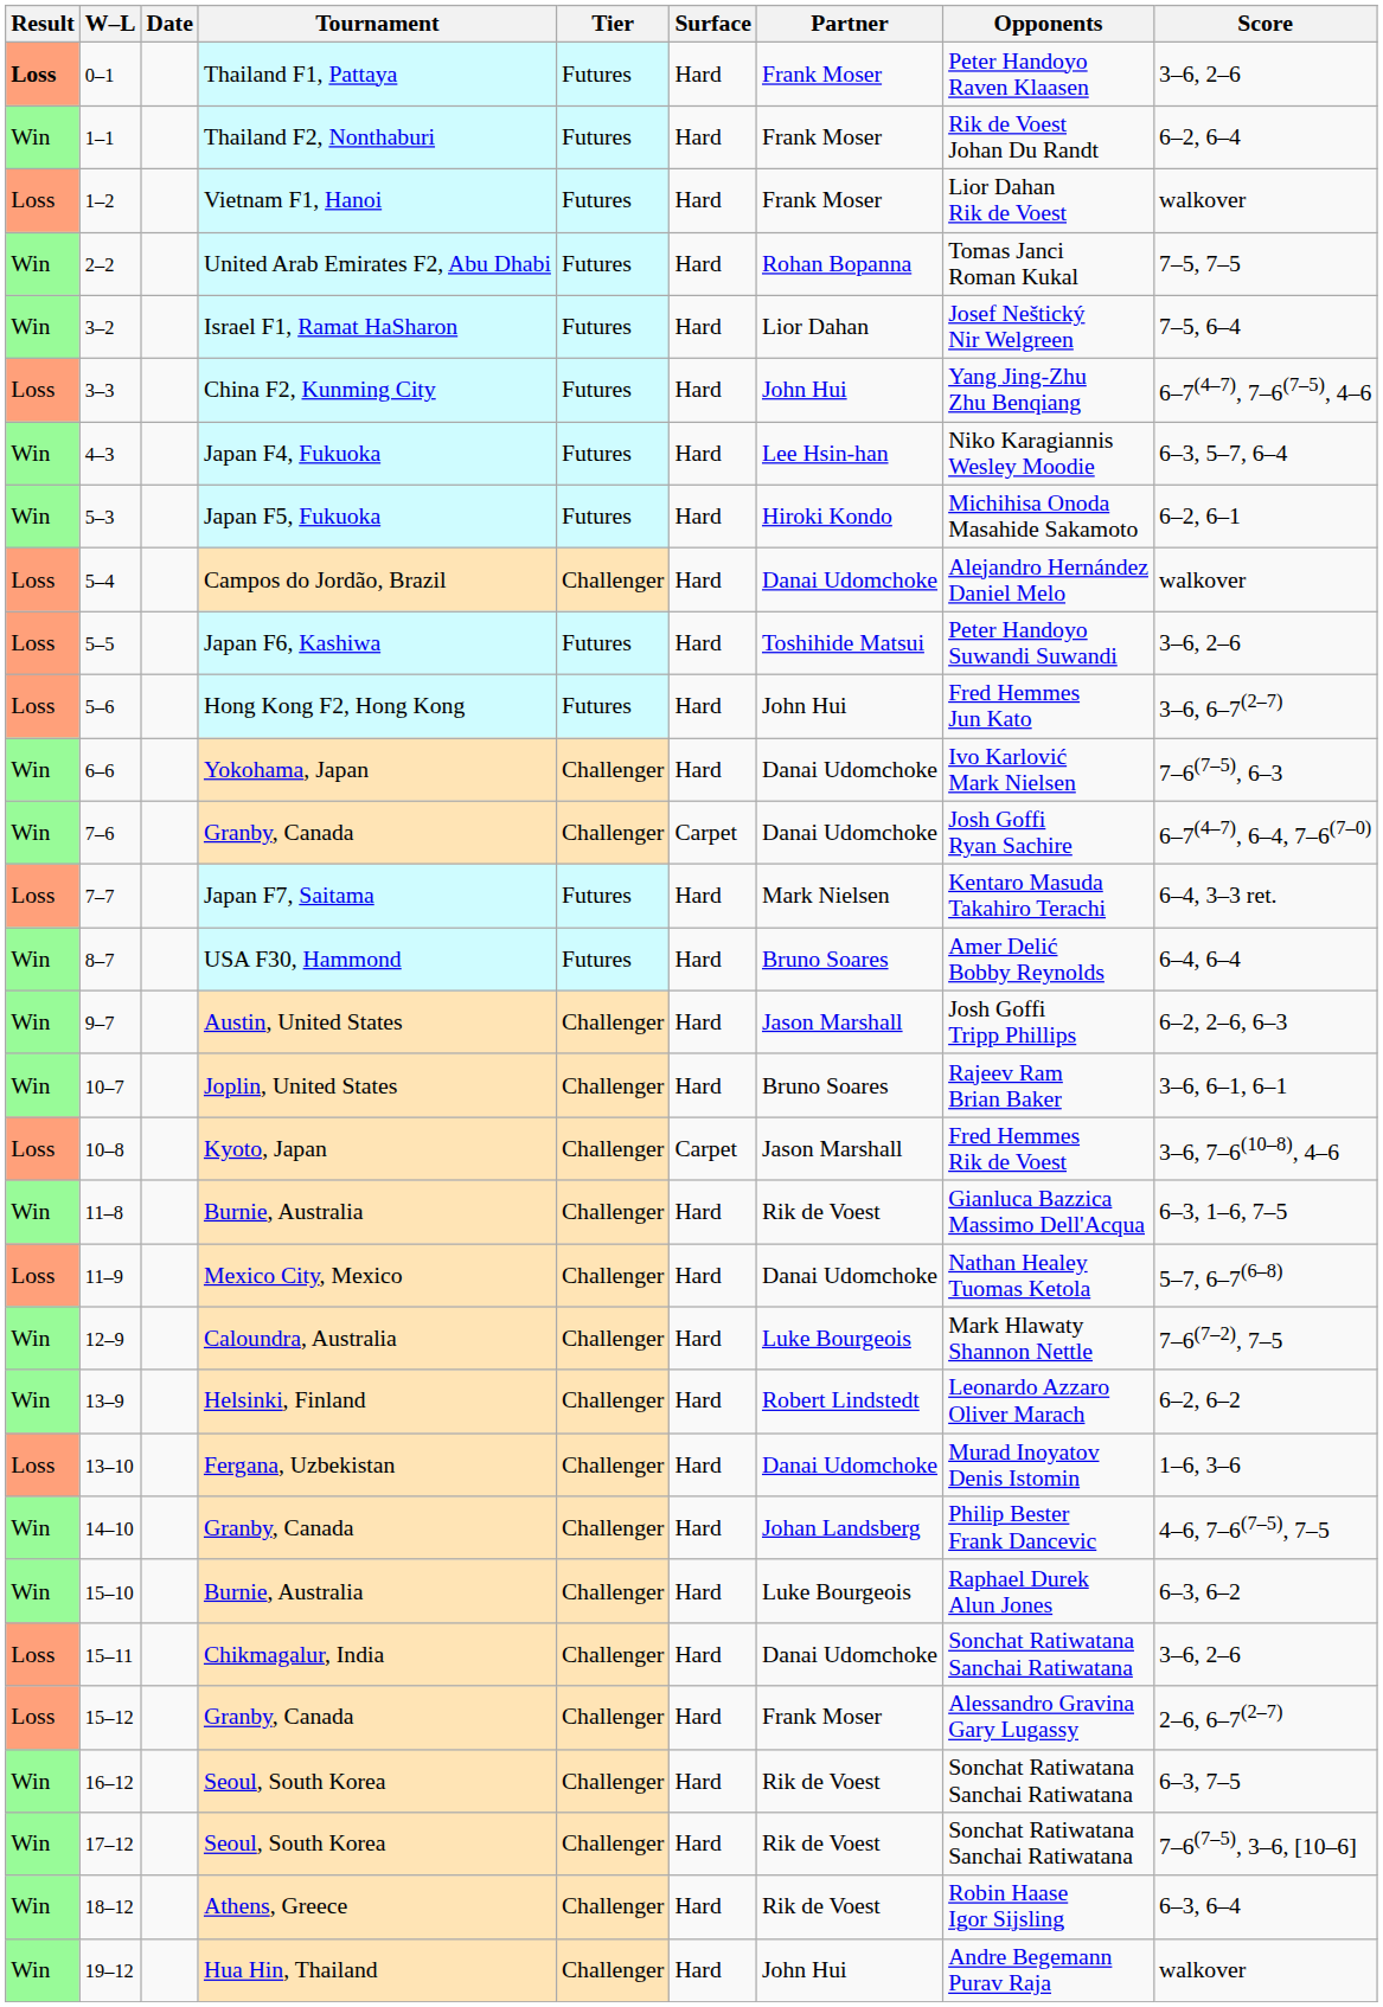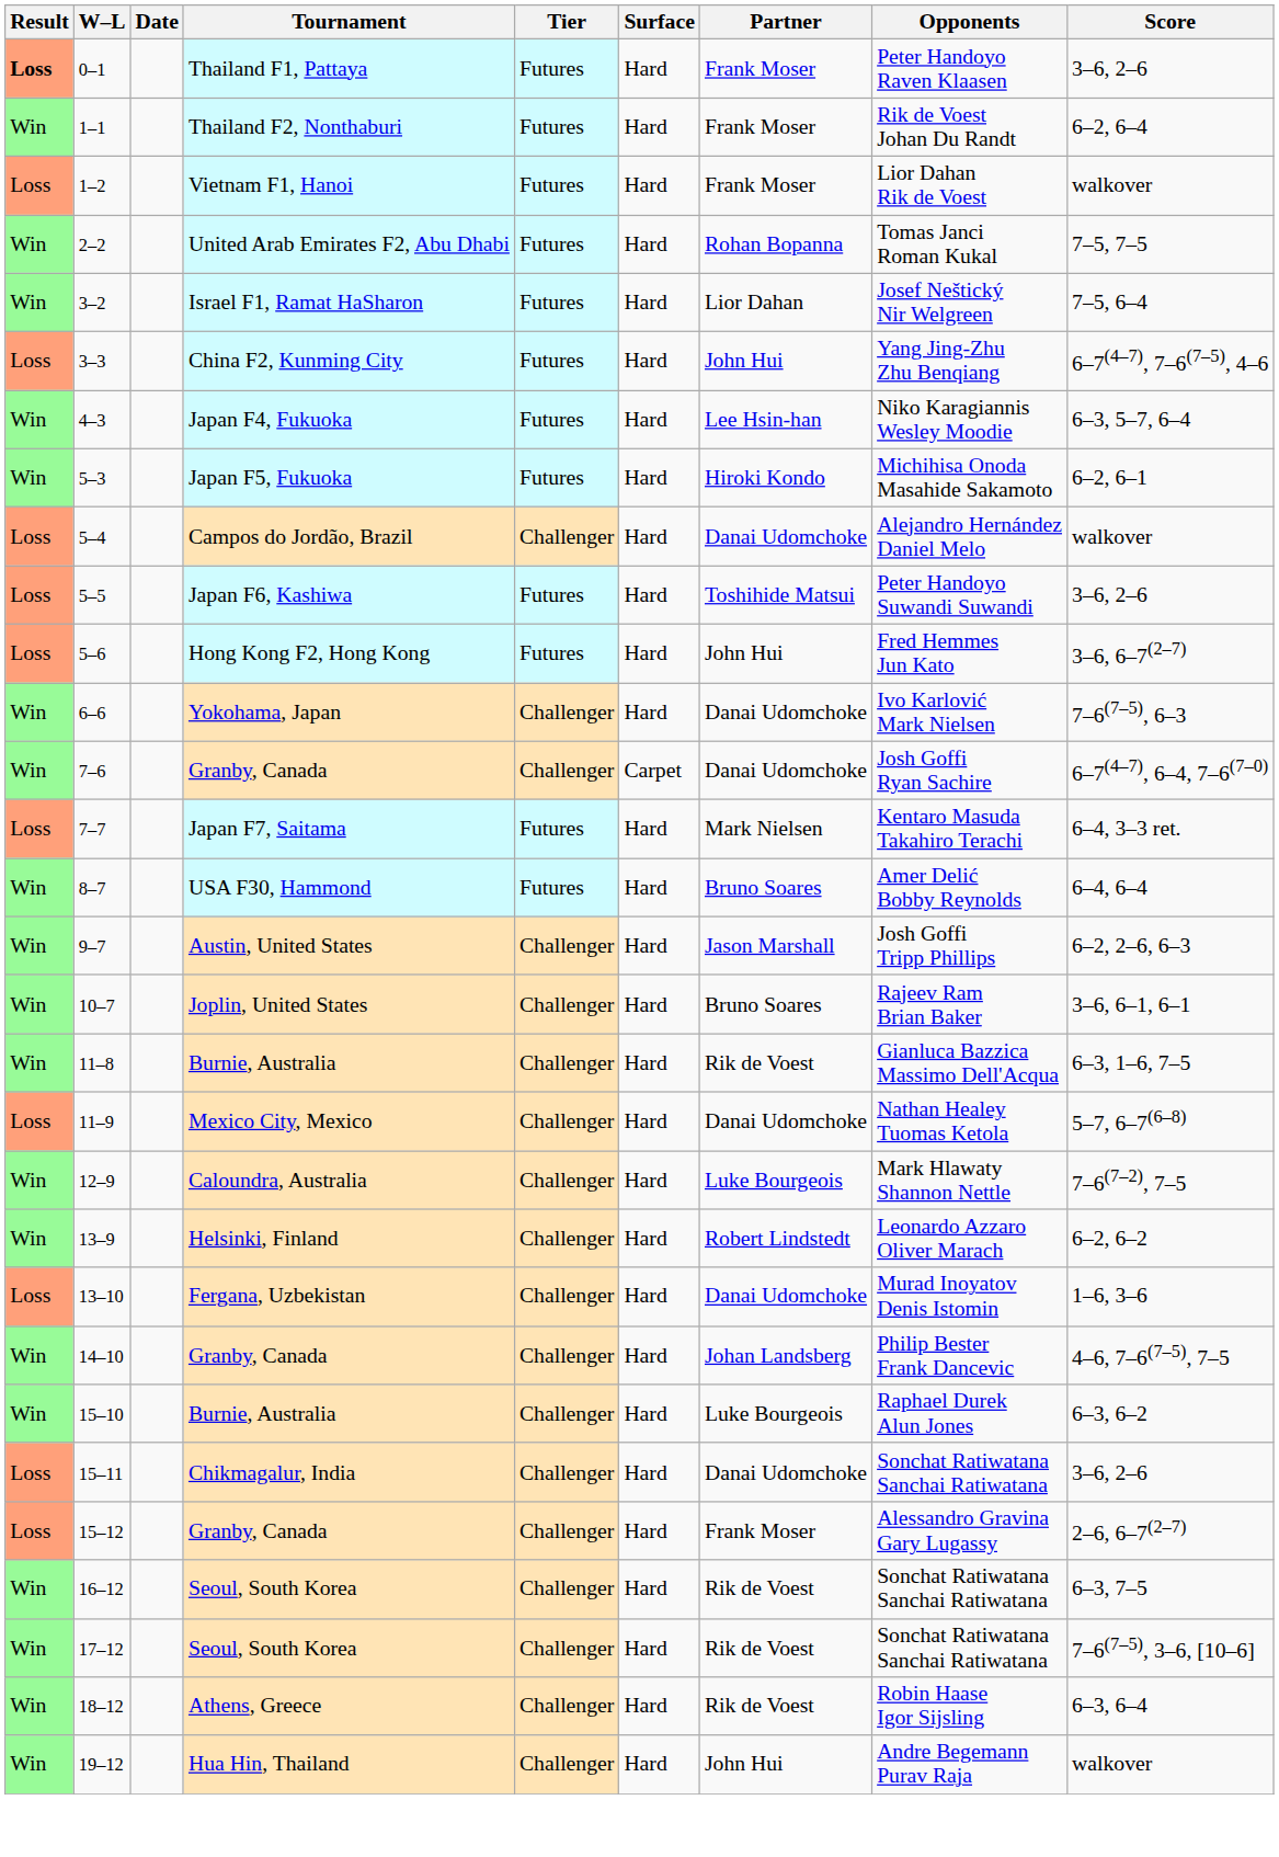- row: Loss | 10–8 | Kyoto, Japan | Challenger | Carpet | Jason Marshall | Fred Hemmes Rik de Voest | 3–6, 7–6(10–8), 4–6
